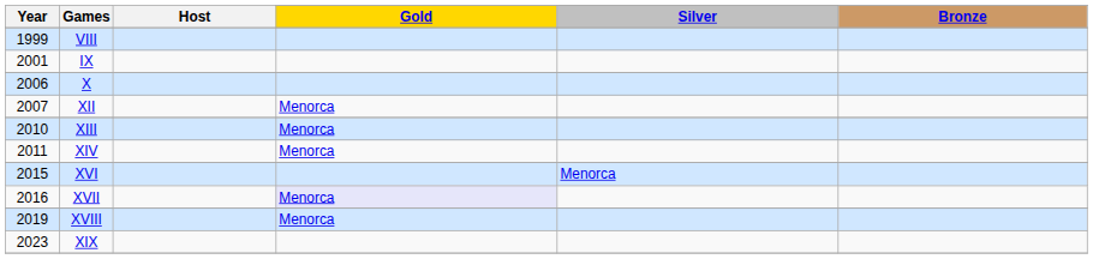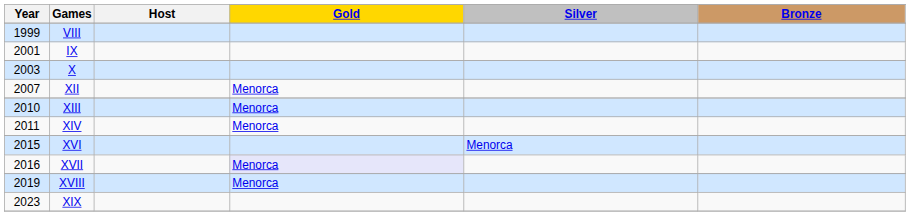X | Year: 2006 -> 2003
